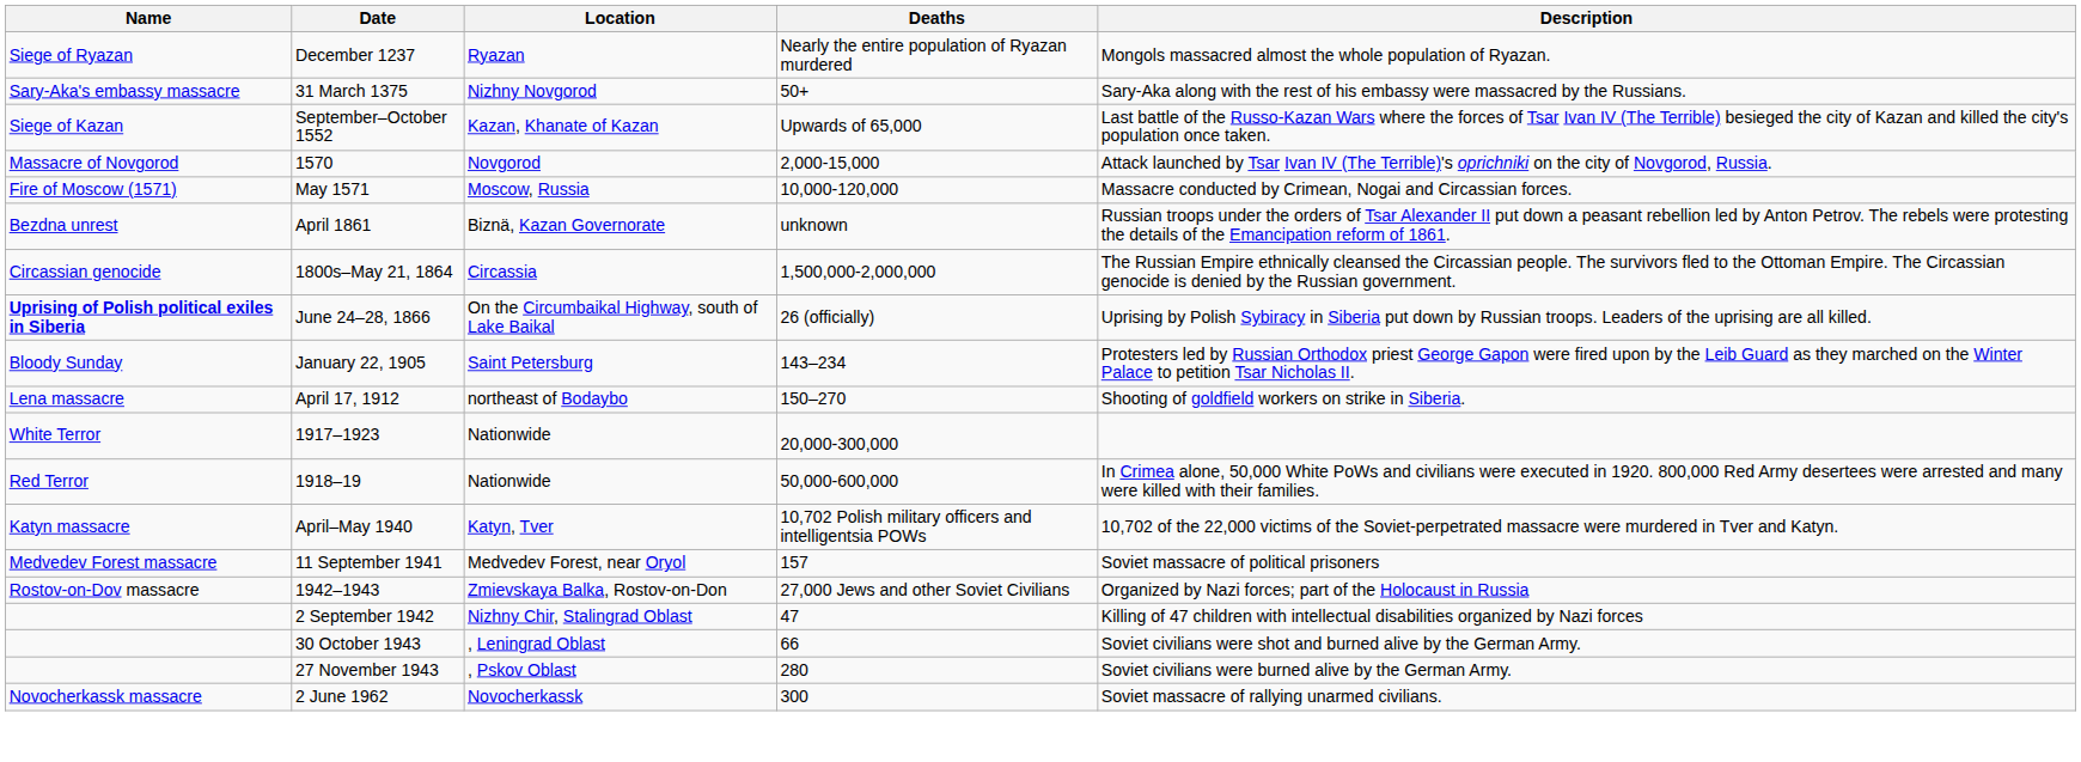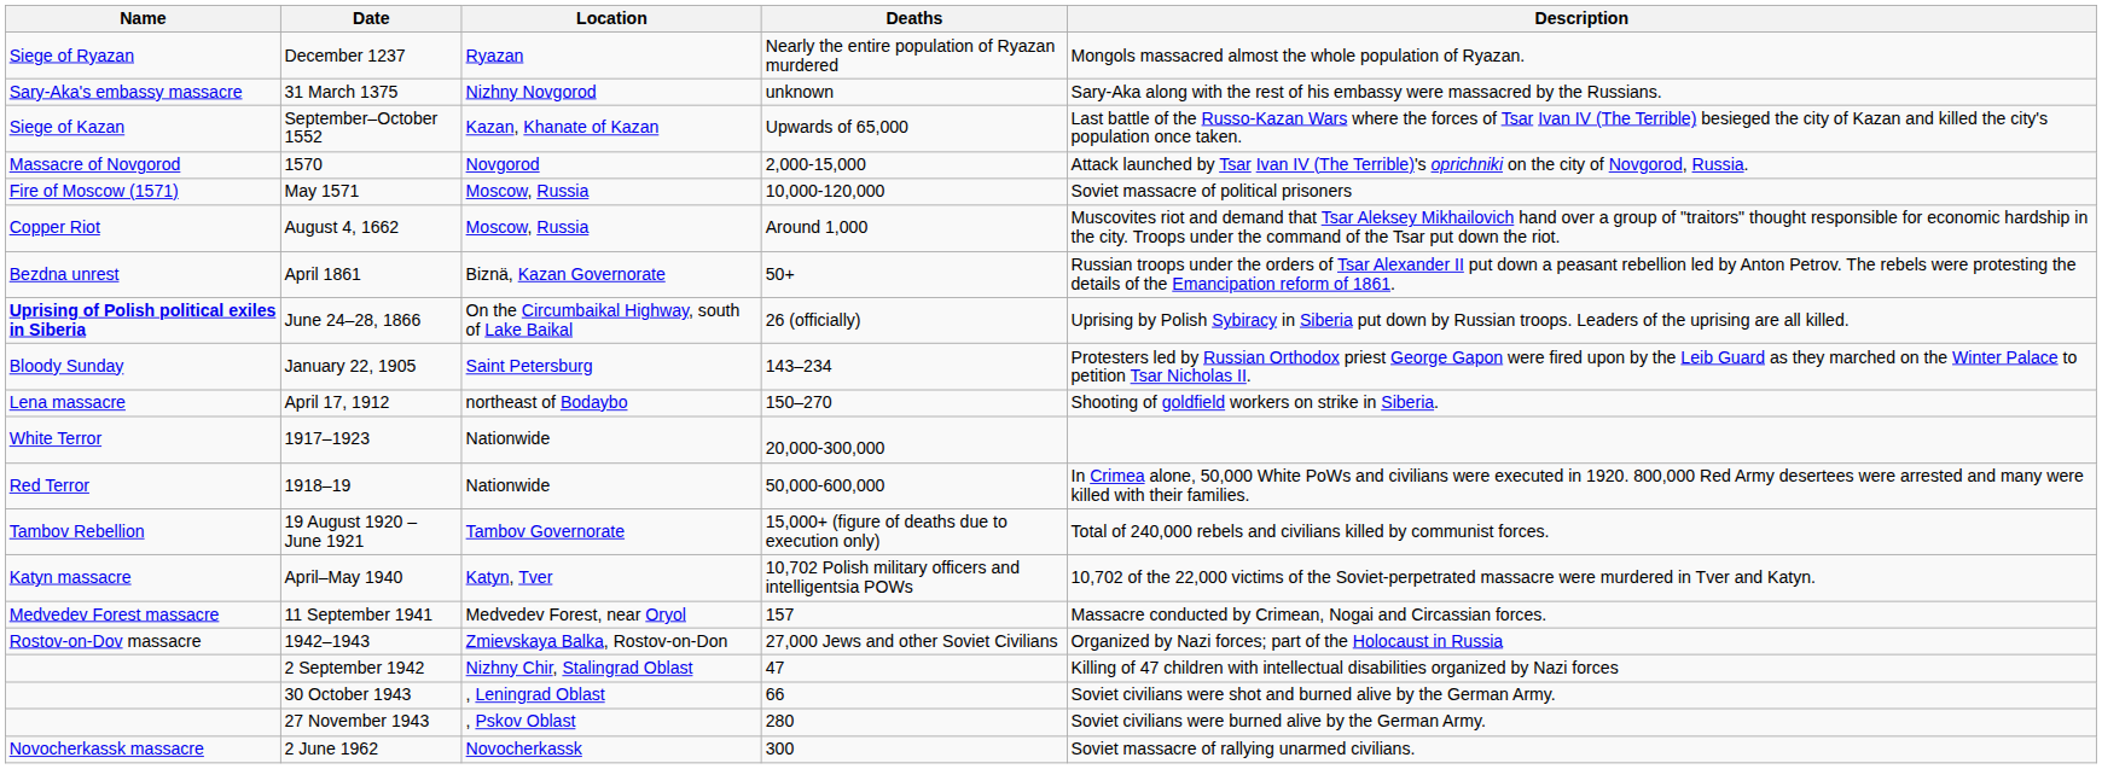31 March 1375 | Deaths: 50+ -> unknown
May 1571 | Description: Massacre conducted by Crimean, Nogai and Circassian forces. -> Soviet massacre of political prisoners
+ row: Copper Riot | August 4, 1662 | Moscow, Russia | Around 1,000 | Muscovites riot and demand that Tsar Aleksey Mikhailovich hand over a group of "traitors" thought responsible for economic hardship in the city. Troops under the command of the Tsar put down the riot.
April 1861 | Deaths: unknown -> 50+
- row: Circassian genocide | 1800s–May 21, 1864 | Circassia | 1,500,000-2,000,000 | The Russian Empire ethnically cleansed the Circassian people. The survivors fled to the Ottoman Empire. The Circassian genocide is denied by the Russian government.
+ row: Tambov Rebellion | 19 August 1920 – June 1921 | Tambov Governorate | 15,000+ (figure of deaths due to execution only) | Total of 240,000 rebels and civilians killed by communist forces.
11 September 1941 | Description: Soviet massacre of political prisoners -> Massacre conducted by Crimean, Nogai and Circassian forces.
